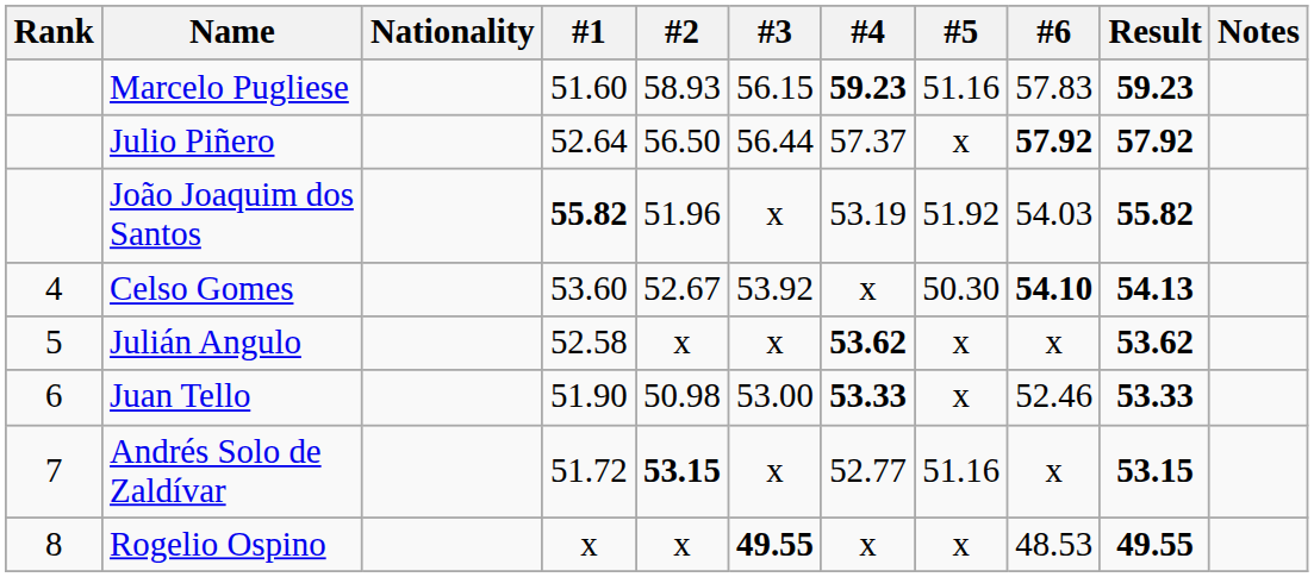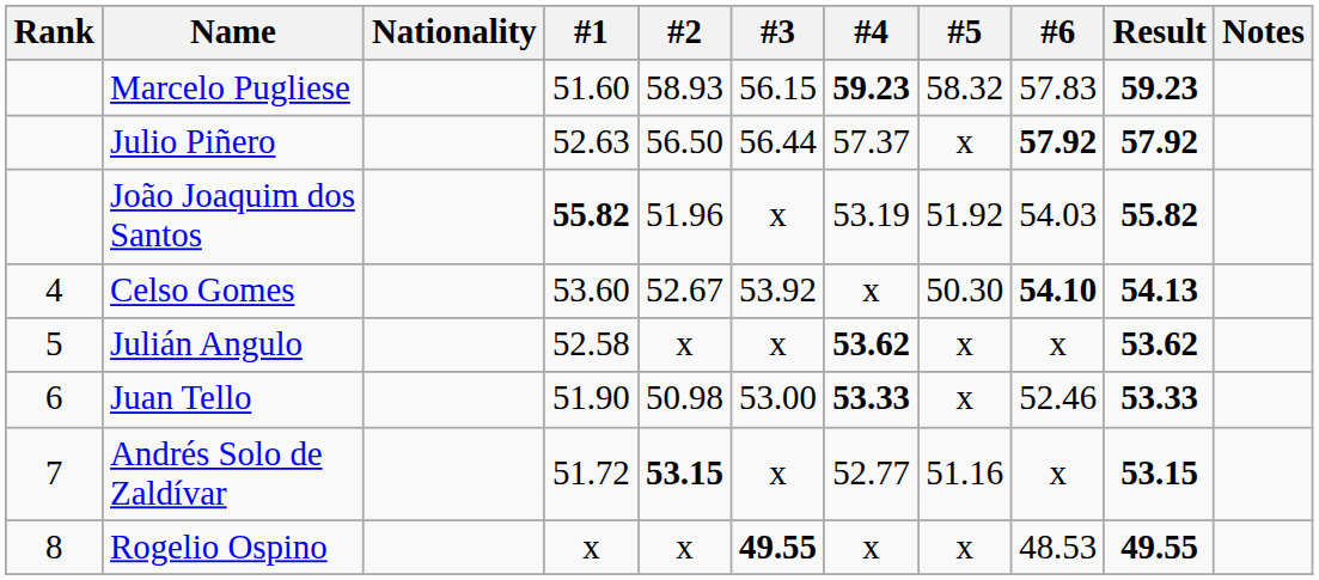Marcelo Pugliese | #5: 51.16 -> 58.32
Julio Piñero | #1: 52.64 -> 52.63
